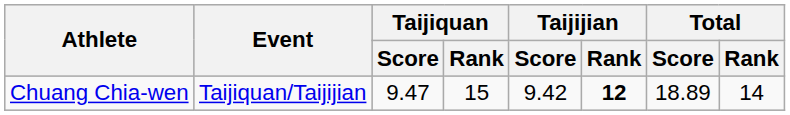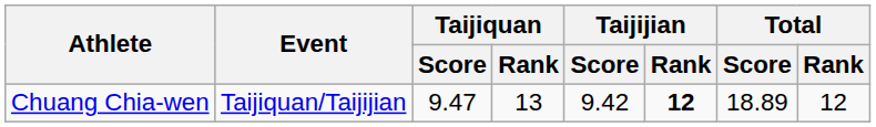Chuang Chia-wen | Taijiquan / Rank: 15 -> 13
Chuang Chia-wen | Total / Rank: 14 -> 12
